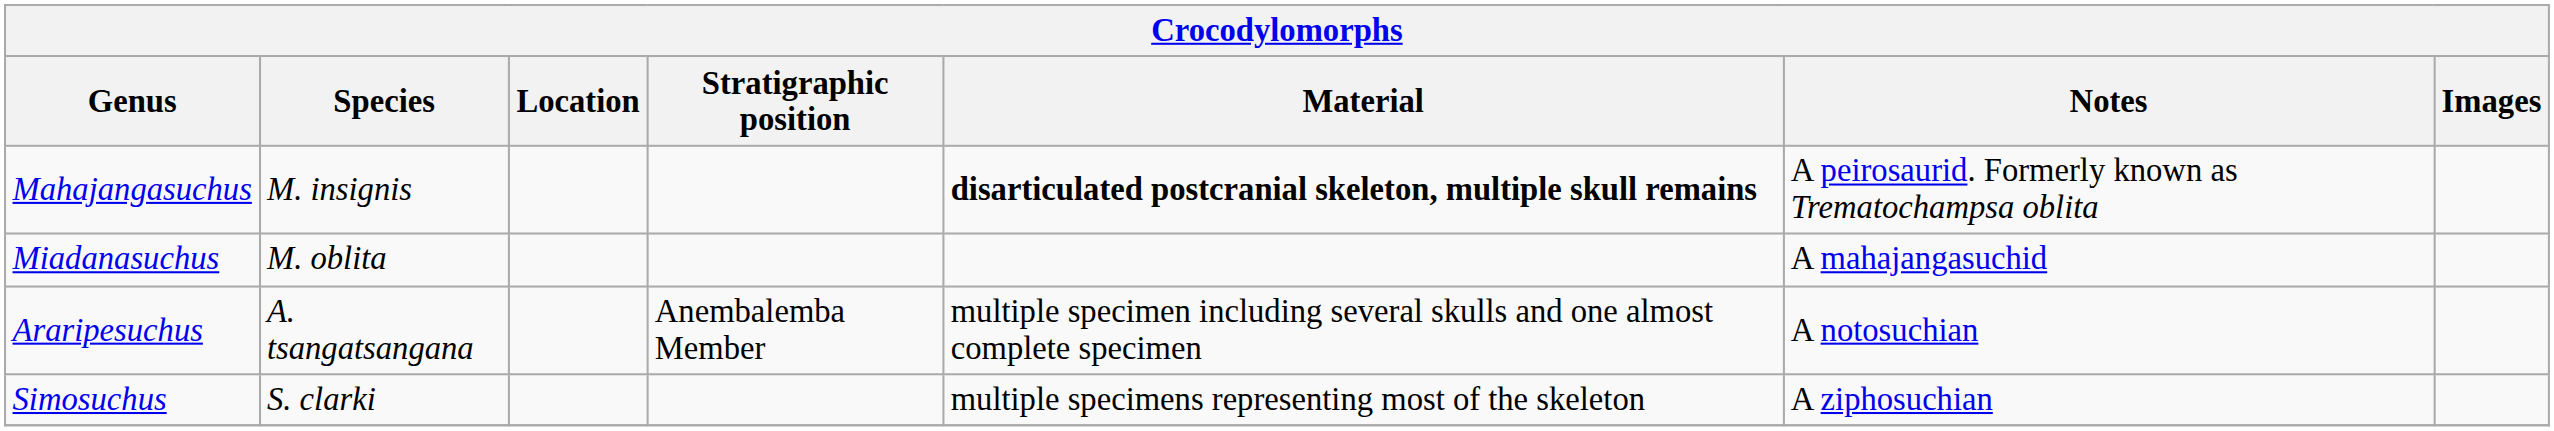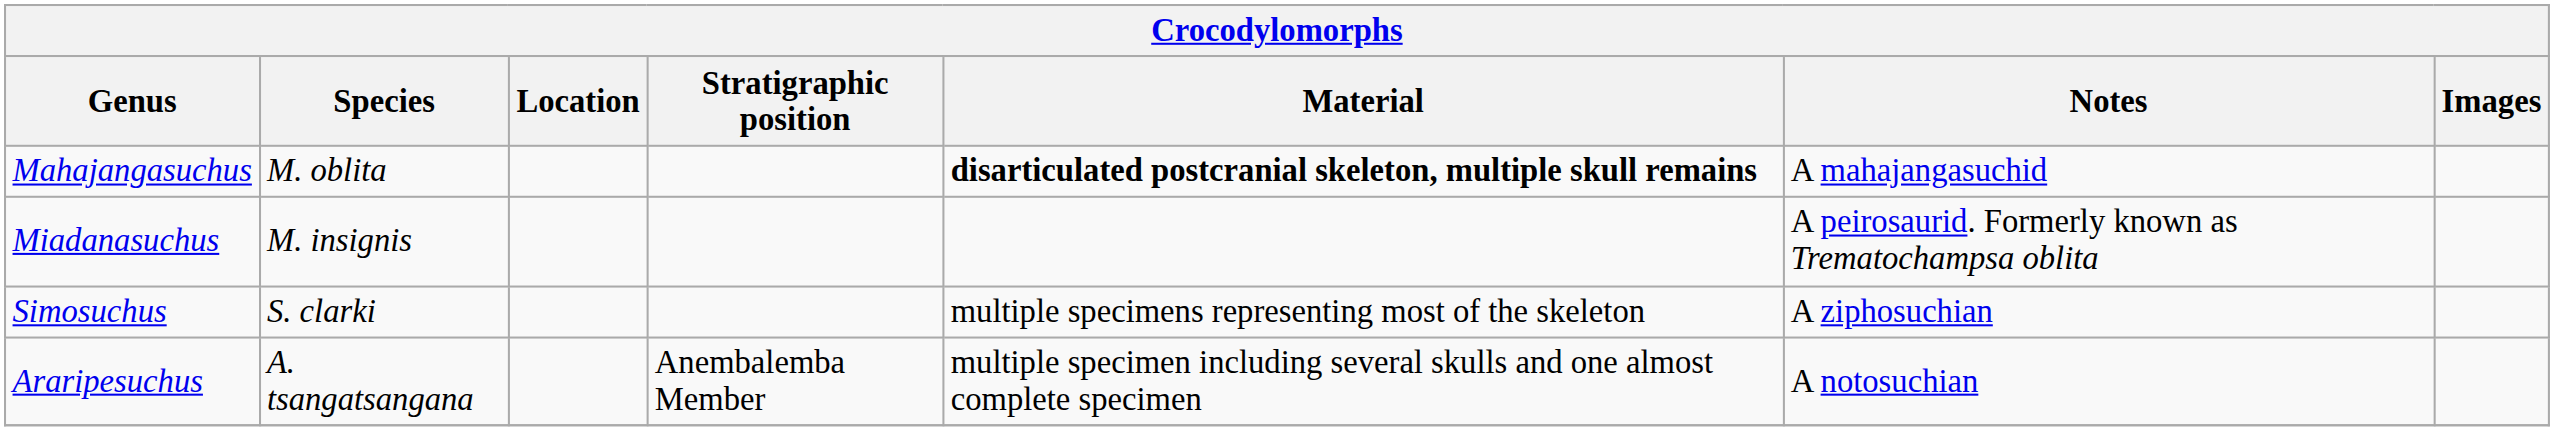Mahajangasuchus | Species: M. insignis -> M. oblita
Mahajangasuchus | Notes: A peirosaurid. Formerly known as Trematochampsa oblita -> A mahajangasuchid
Miadanasuchus | Species: M. oblita -> M. insignis
Miadanasuchus | Notes: A mahajangasuchid -> A peirosaurid. Formerly known as Trematochampsa oblita
rows swapped: Simosuchus <-> Araripesuchus
